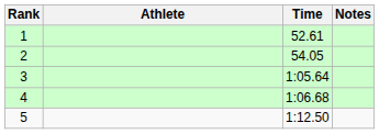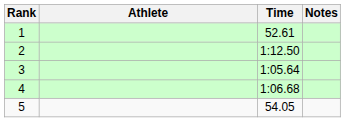2 | Time: 54.05 -> 1:12.50
5 | Time: 1:12.50 -> 54.05
